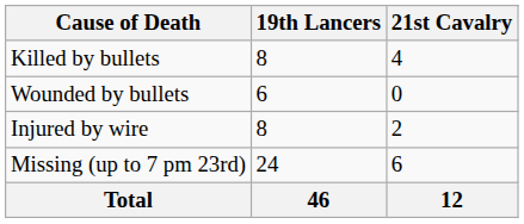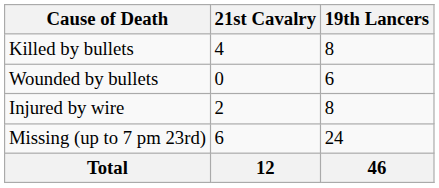columns swapped: 19th Lancers <-> 21st Cavalry
